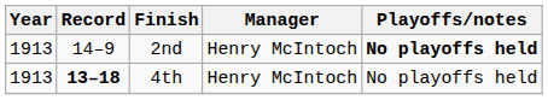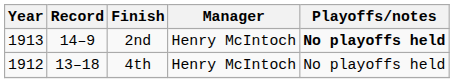4th | Year: 1913 -> 1912
4th | Record: bold -> normal
